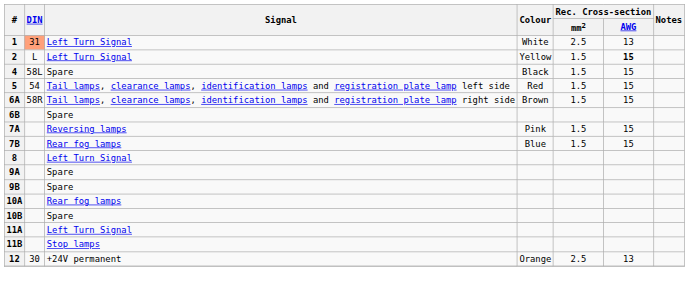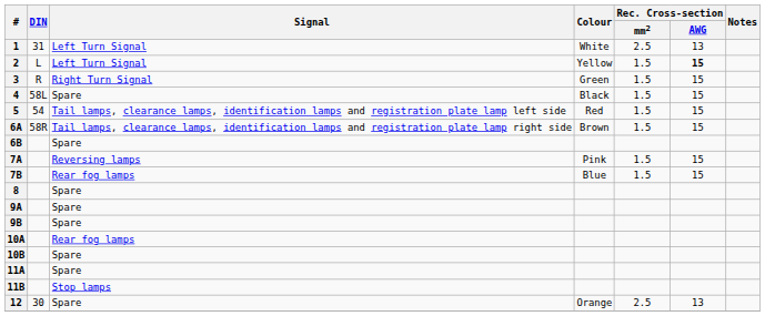1 | DIN: lightsalmon background -> no background
+ row: 3 | R | Right Turn Signal | Green | 1.5 | 15
8 | Signal: Left Turn Signal -> Spare
11A | Signal: Left Turn Signal -> Spare
12 | Signal: +24V permanent -> Spare
